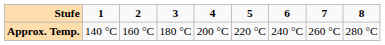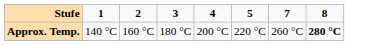- column: 6 | 240 °C
Approx. Temp. | 8: normal -> bold
